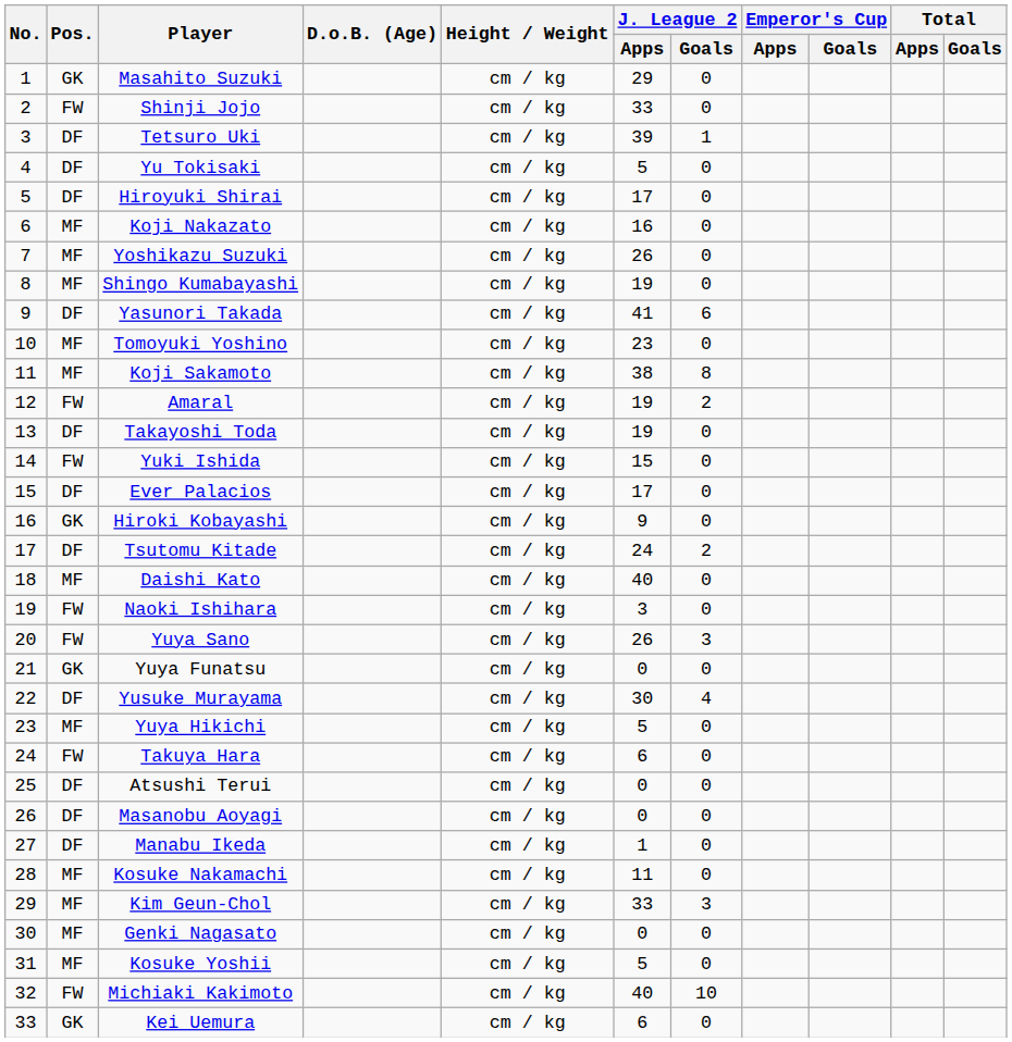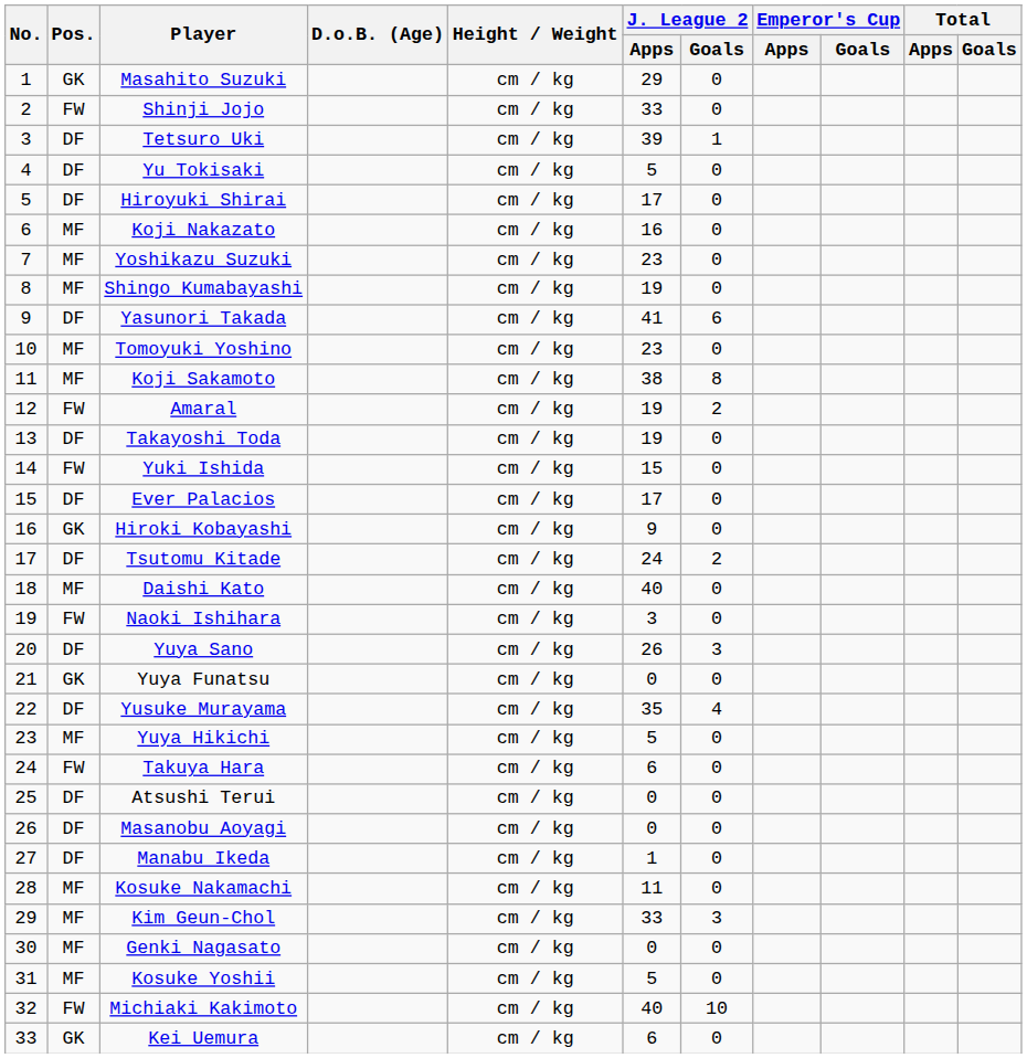Yoshikazu Suzuki | J. League 2 / Apps: 26 -> 23
Yuya Sano | Pos.: FW -> DF
Yusuke Murayama | J. League 2 / Apps: 30 -> 35
